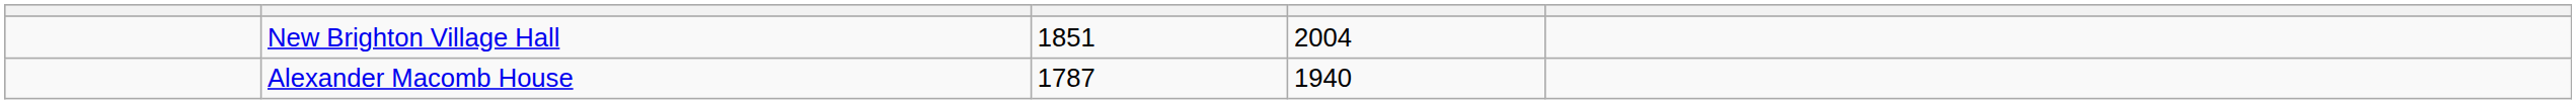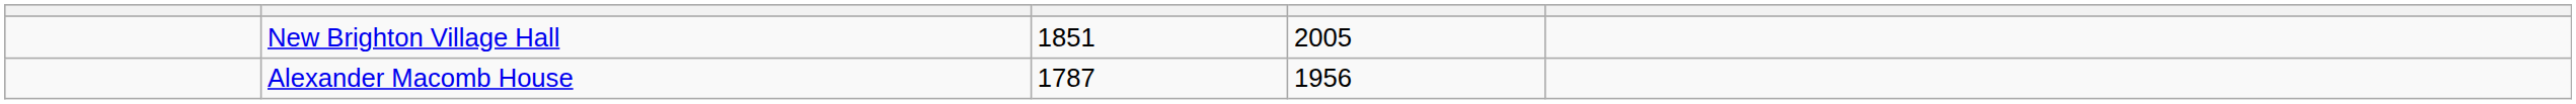New Brighton Village Hall | column 4: 2004 -> 2005
Alexander Macomb House | column 4: 1940 -> 1956
